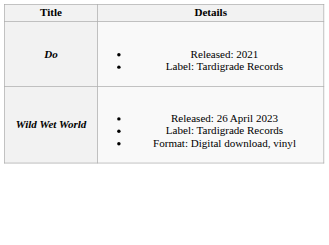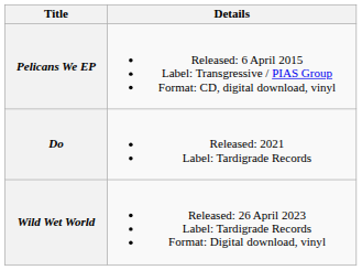+ row: Pelicans We EP | Released: 6 April 2015 Label: Transgressive / PIAS Group Format: CD, digital download, vinyl
